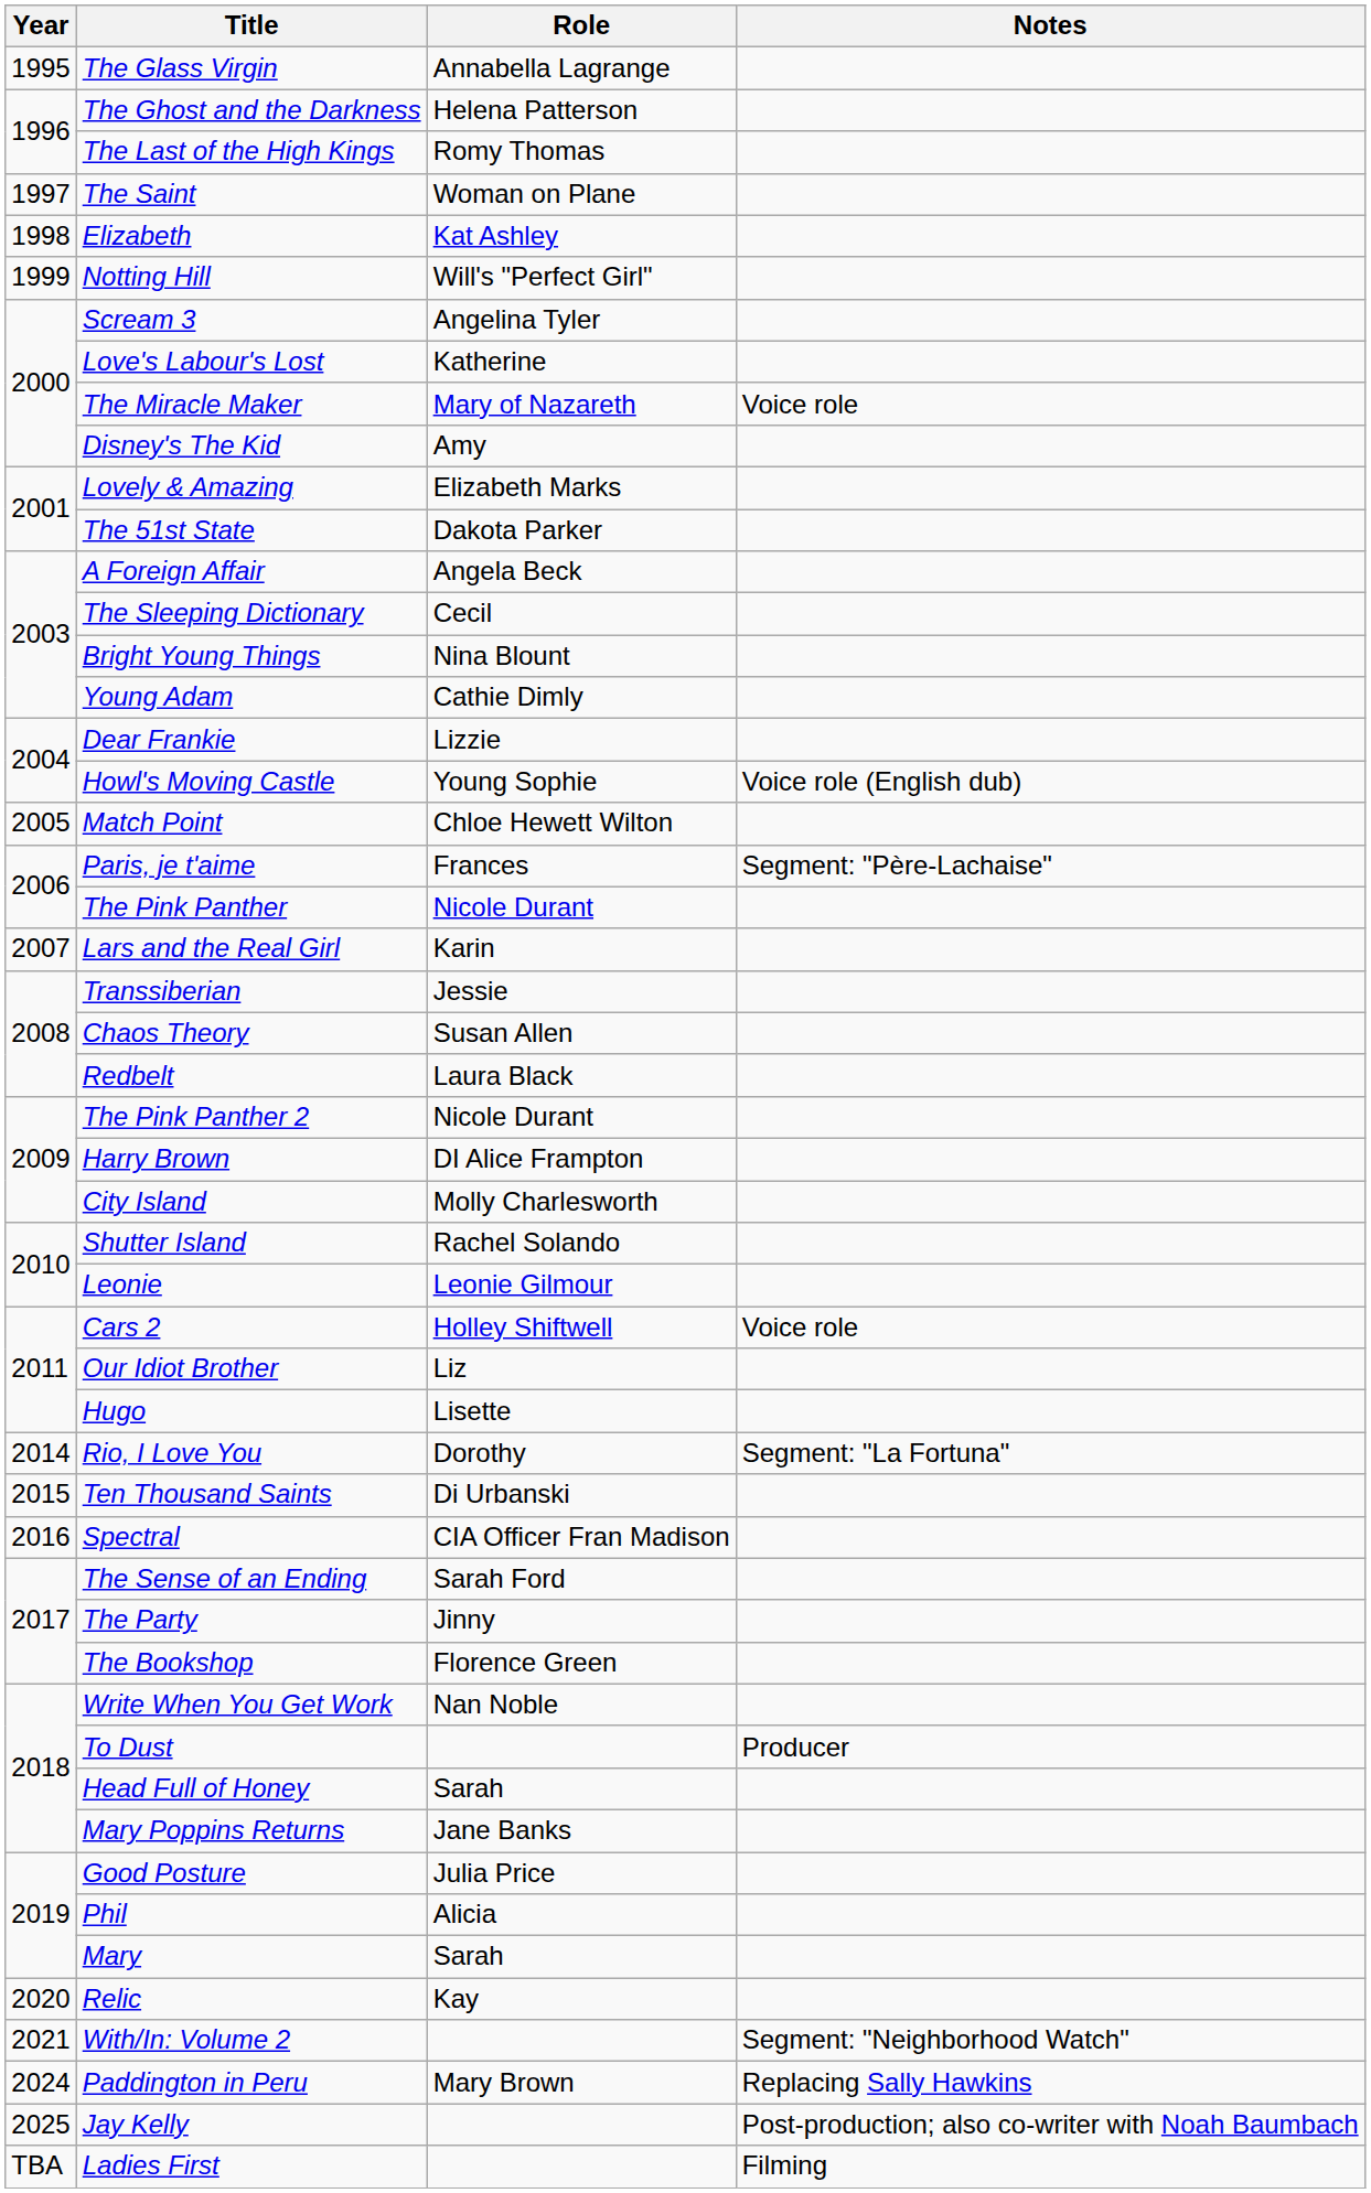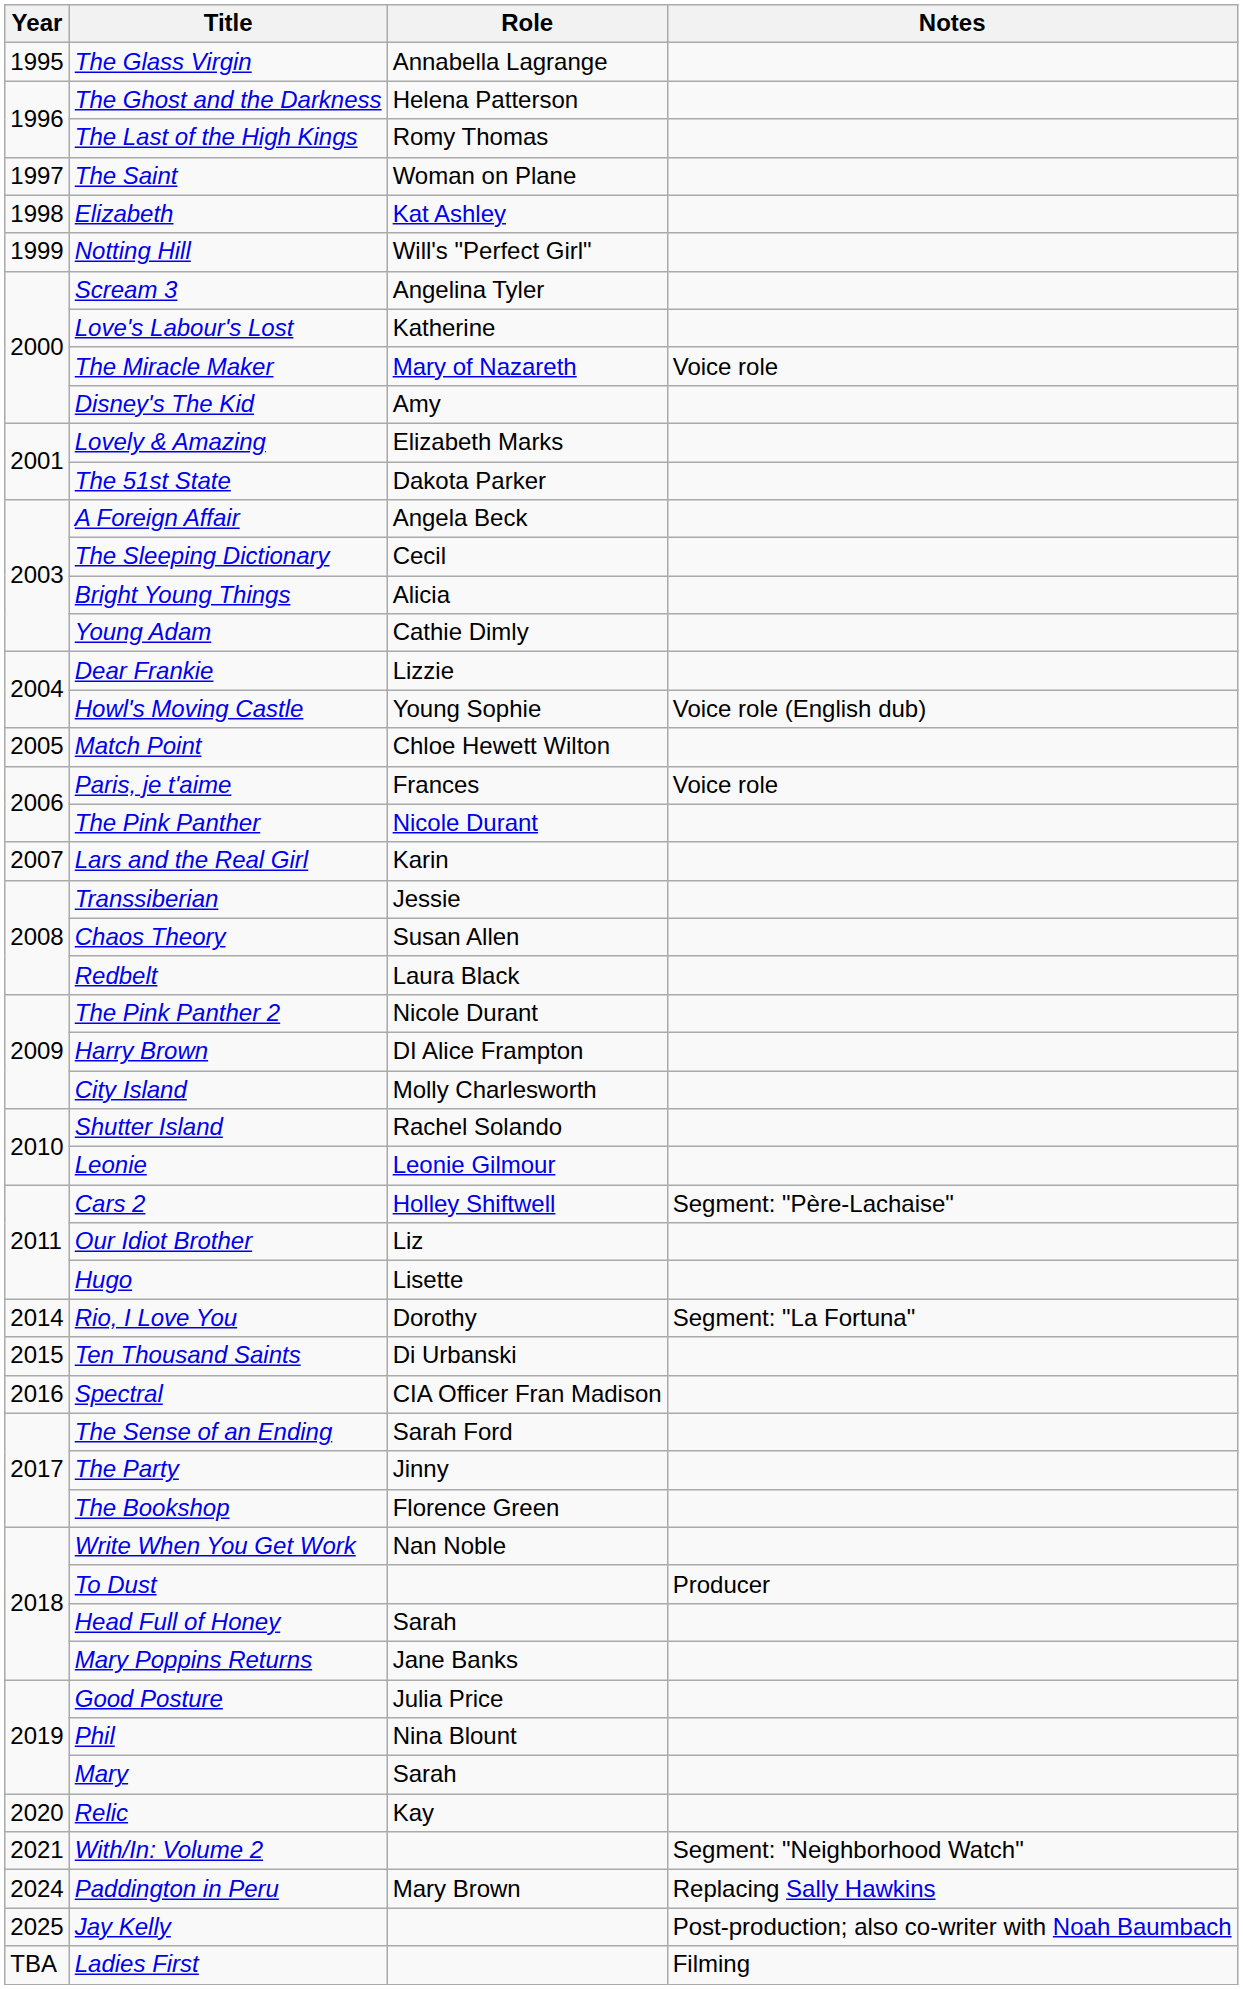Bright Young Things | Role: Nina Blount -> Alicia
Paris, je t'aime | Notes: Segment: "Père-Lachaise" -> Voice role
Cars 2 | Notes: Voice role -> Segment: "Père-Lachaise"
Phil | Role: Alicia -> Nina Blount
